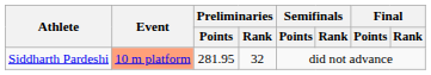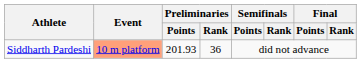Siddharth Pardeshi | Preliminaries / Points: 281.95 -> 201.93
Siddharth Pardeshi | Preliminaries / Rank: 32 -> 36
